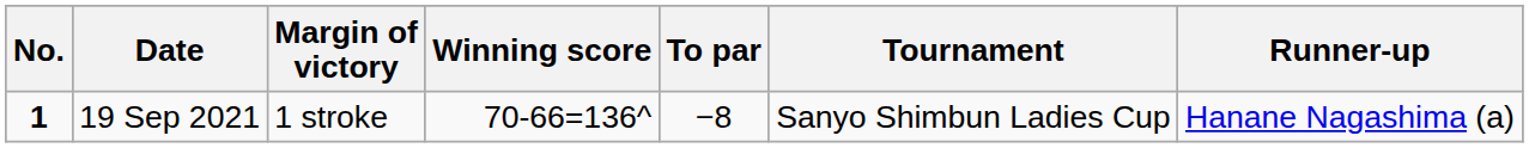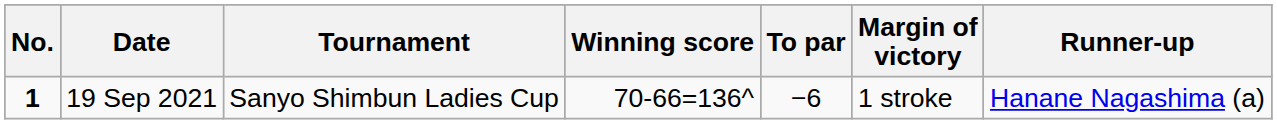columns swapped: Tournament <-> Margin of victory
19 Sep 2021 | To par: −8 -> −6
